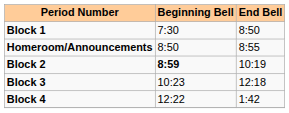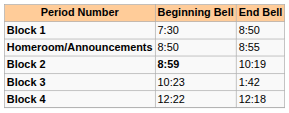Block 3 | End Bell: 12:18 -> 1:42
Block 4 | End Bell: 1:42 -> 12:18
